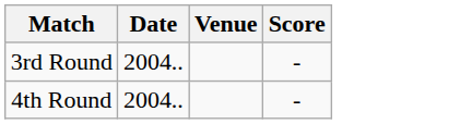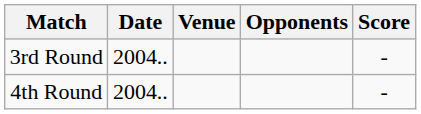+ column: Opponents
